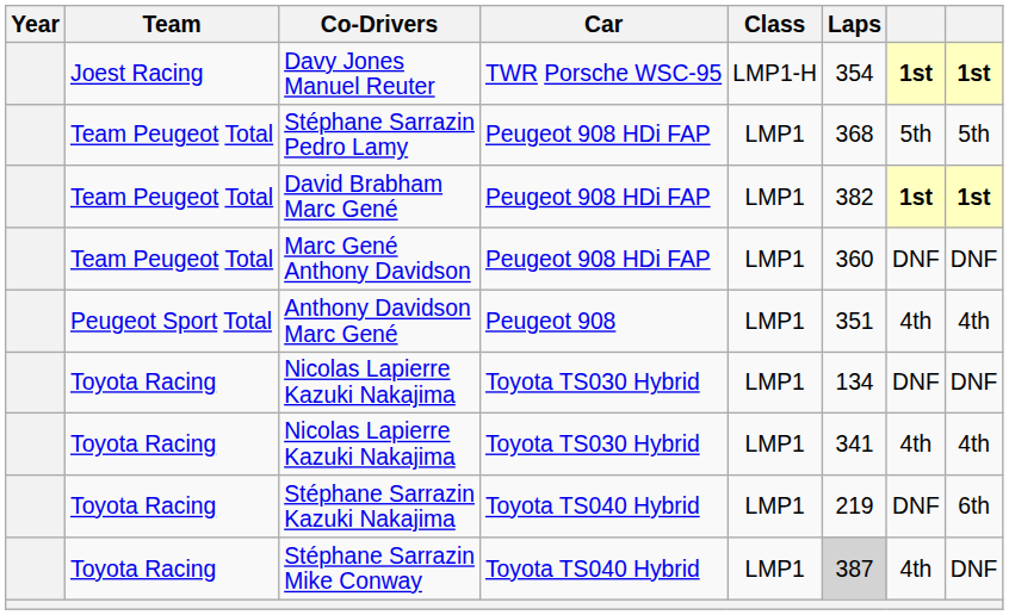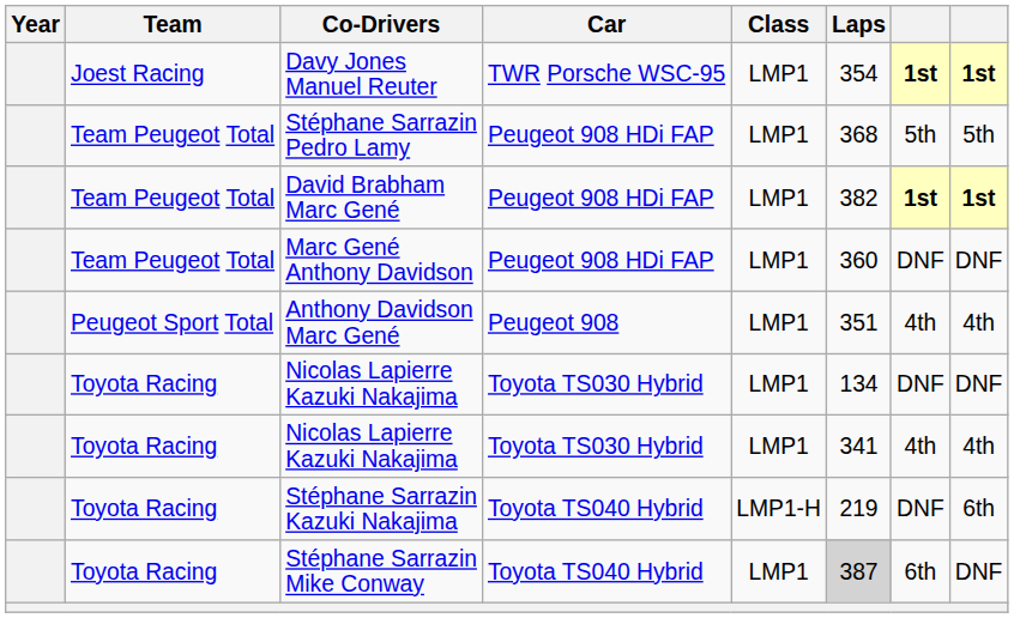Davy Jones Manuel Reuter | Class: LMP1-H -> LMP1
Stéphane Sarrazin Kazuki Nakajima | Class: LMP1 -> LMP1-H
Stéphane Sarrazin Mike Conway | column 7: 4th -> 6th
